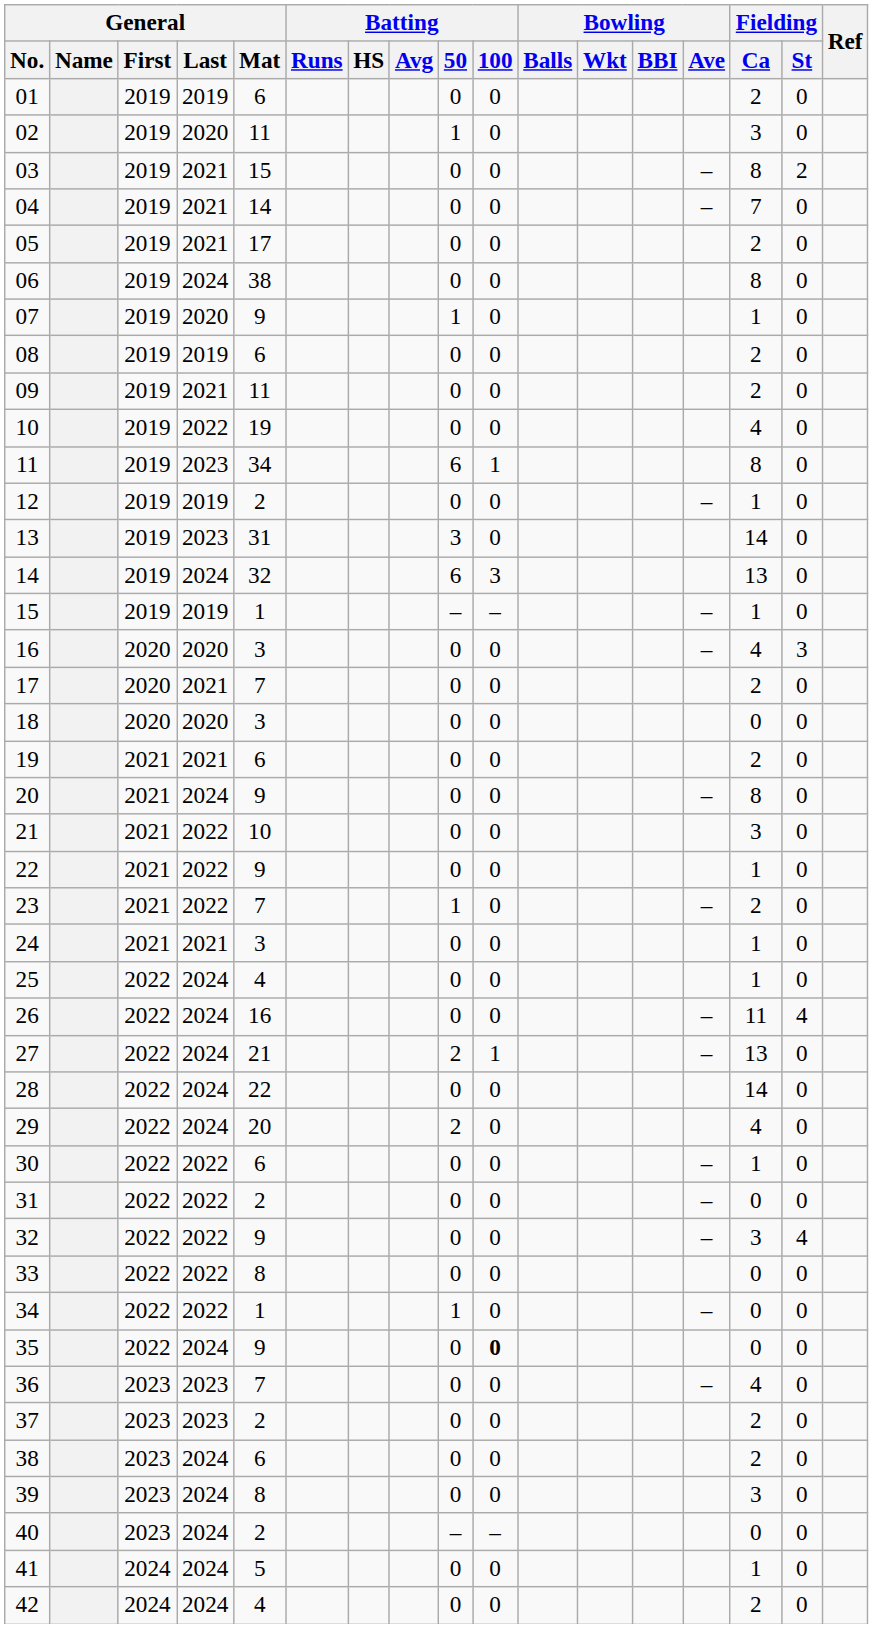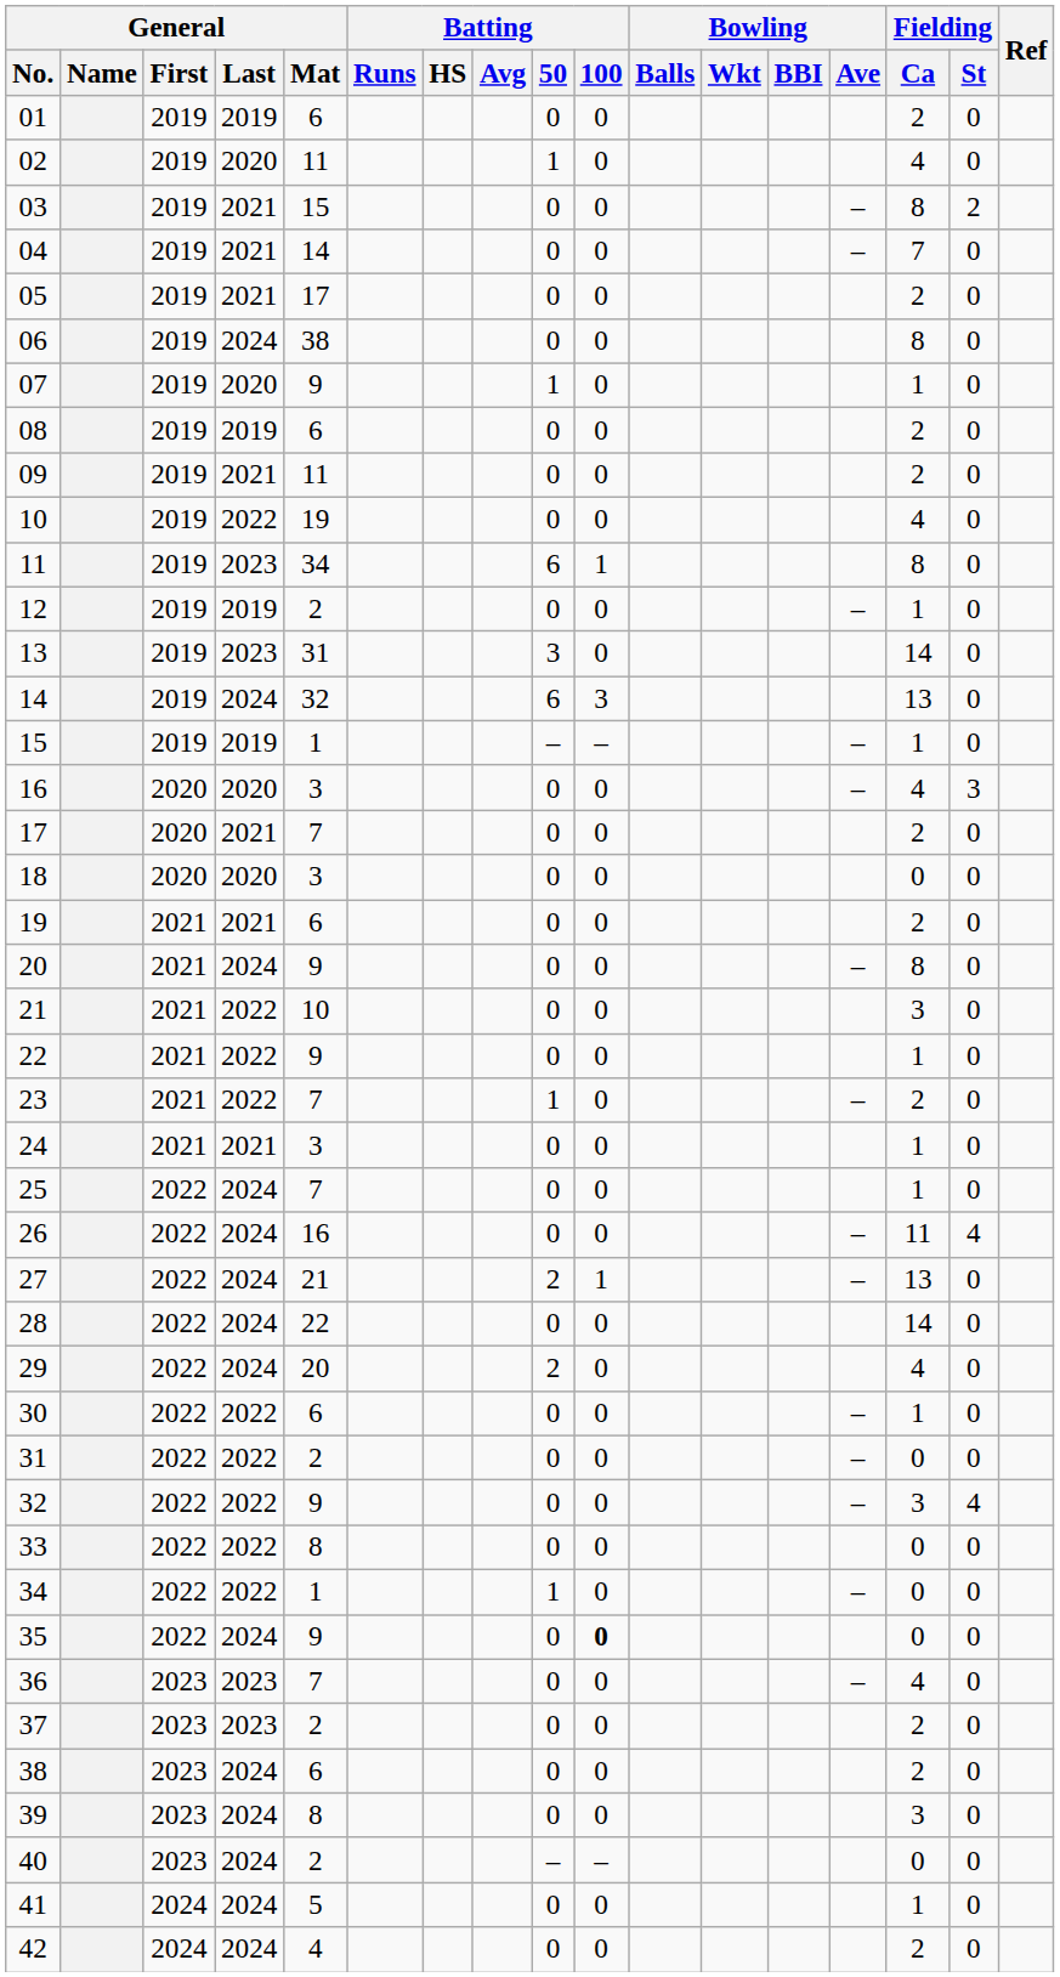02 | Fielding / Ca: 3 -> 4
25 | General / Mat: 4 -> 7
